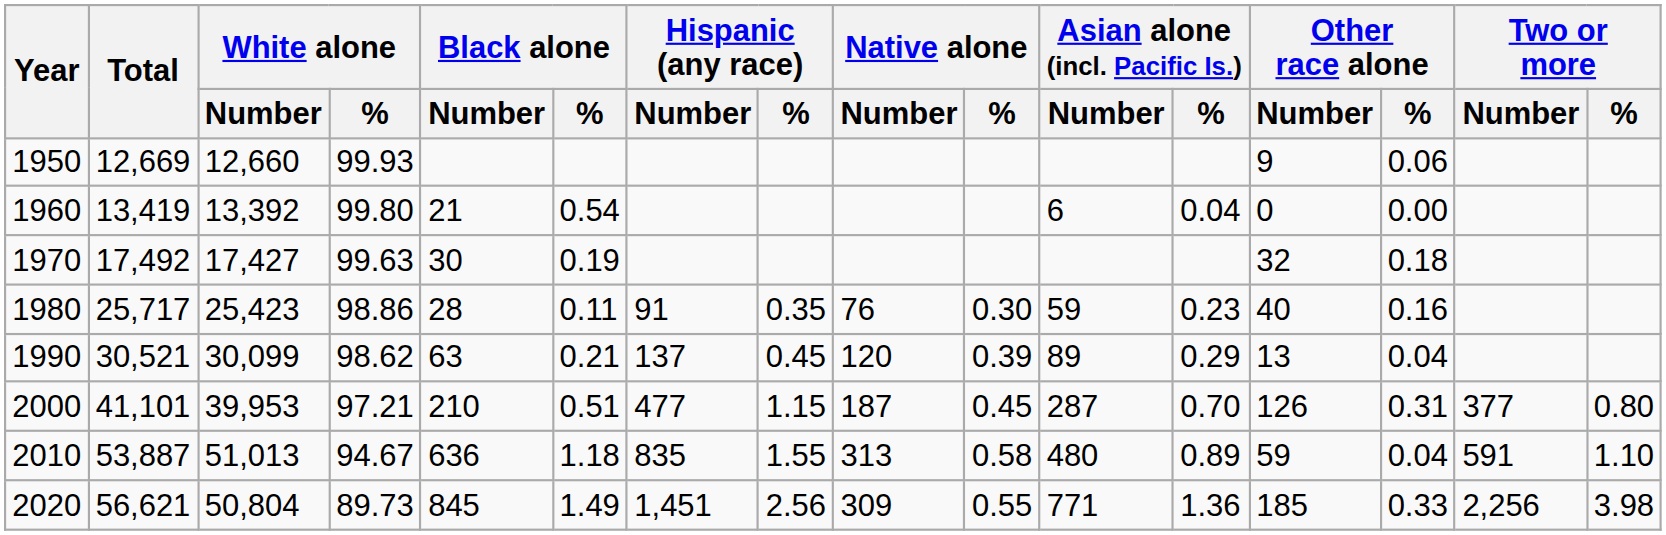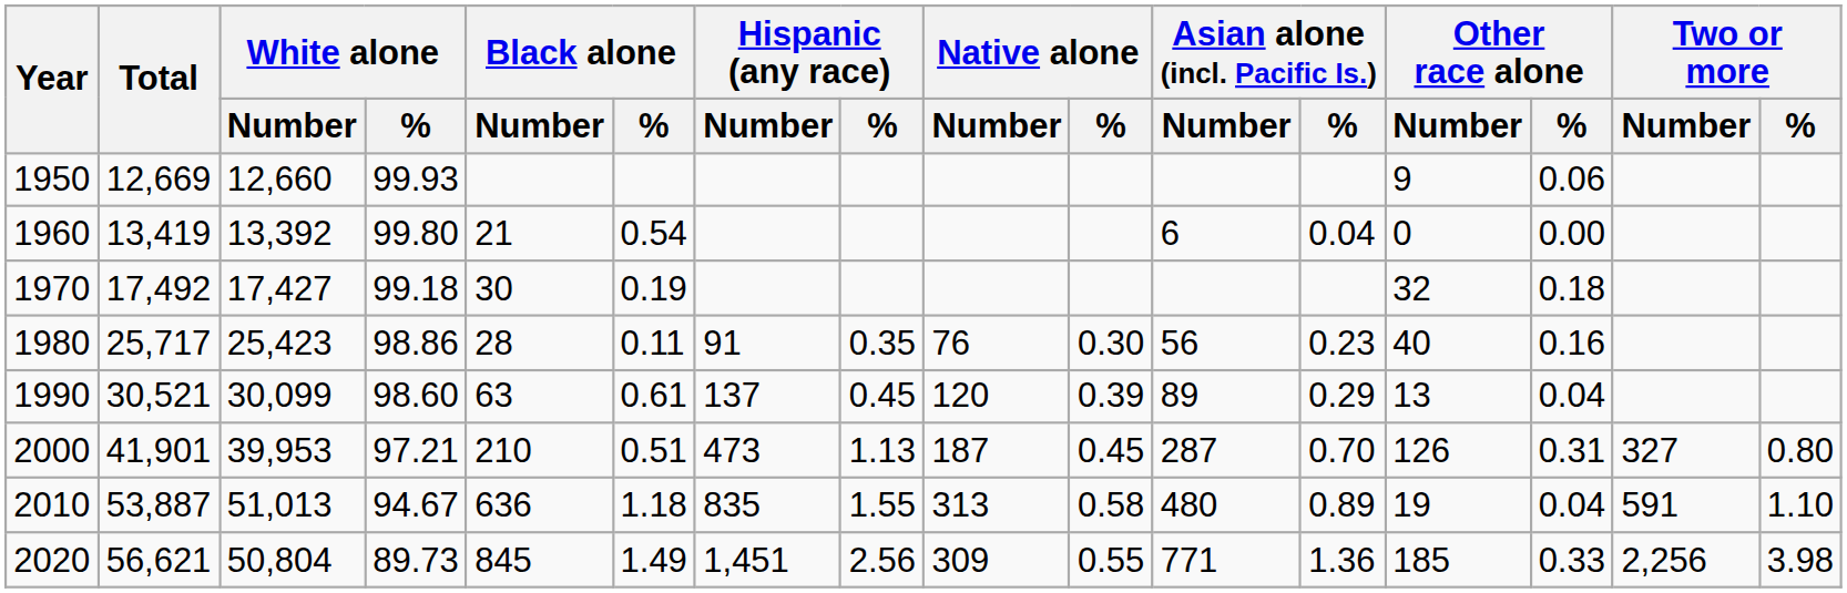1970 | White alone / %: 99.63 -> 99.18
1980 | Asian alone (incl. Pacific Is.) / Number: 59 -> 56
1990 | White alone / %: 98.62 -> 98.60
1990 | Black alone / %: 0.21 -> 0.61
2000 | Total: 41,101 -> 41,901
2000 | Hispanic (any race) / Number: 477 -> 473
2000 | Hispanic (any race) / %: 1.15 -> 1.13
2000 | Two or more / Number: 377 -> 327
2010 | Other race alone / Number: 59 -> 19
